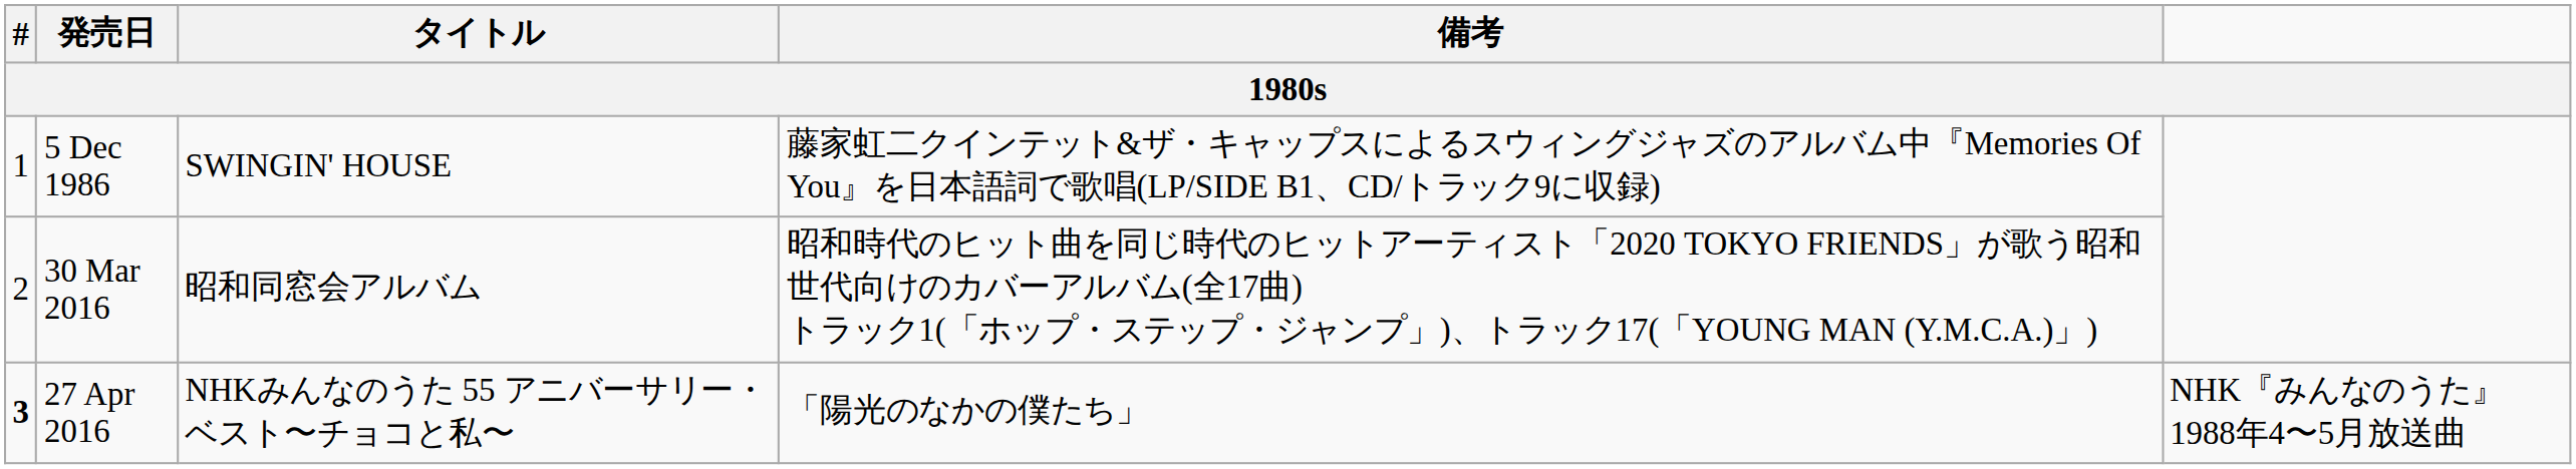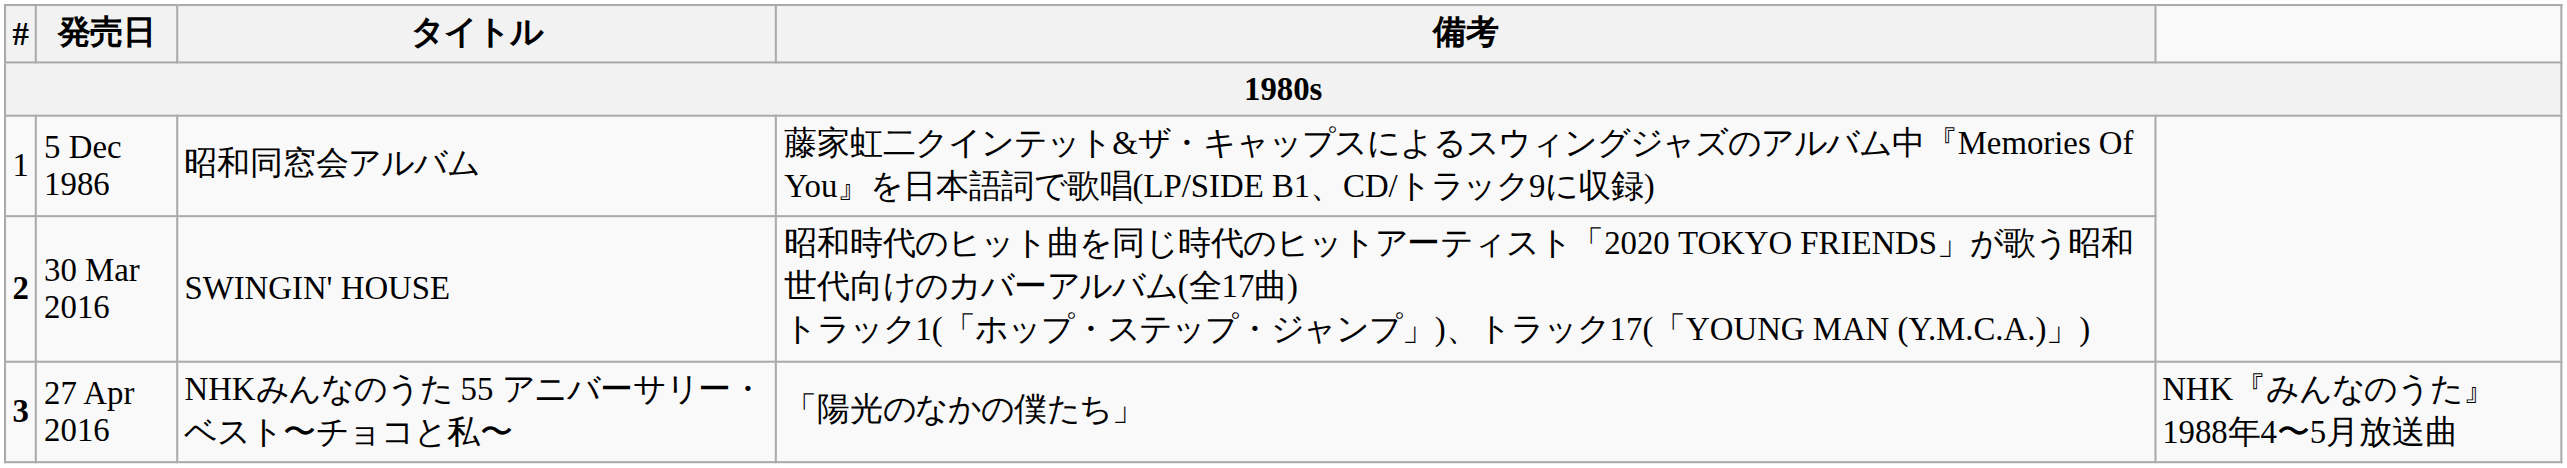5 Dec 1986 | タイトル: SWINGIN' HOUSE -> 昭和同窓会アルバム
30 Mar 2016 | #: normal -> bold
30 Mar 2016 | タイトル: 昭和同窓会アルバム -> SWINGIN' HOUSE
